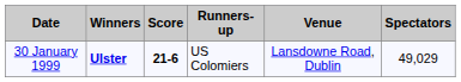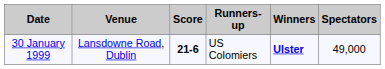columns swapped: Winners <-> Venue
30 January 1999 | Spectators: 49,029 -> 49,000
